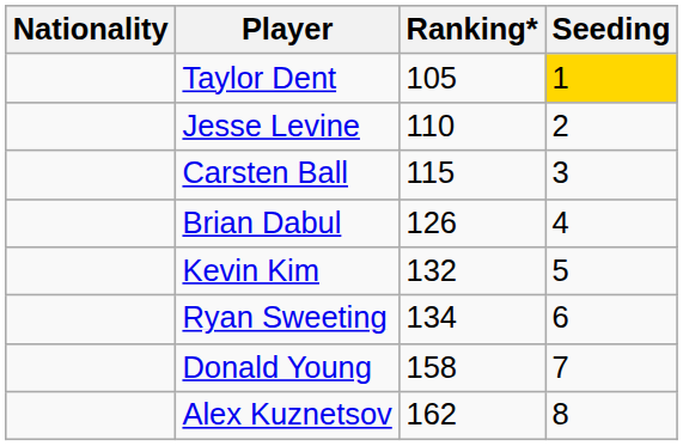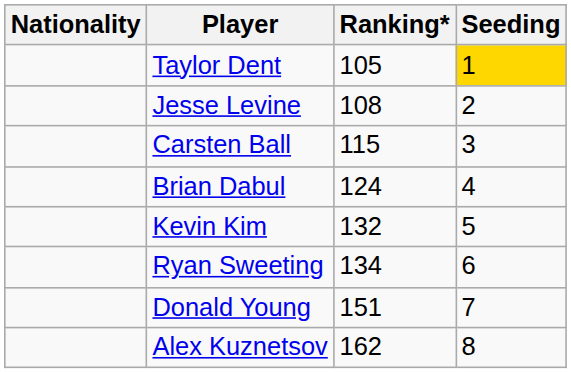Jesse Levine | Ranking*: 110 -> 108
Brian Dabul | Ranking*: 126 -> 124
Donald Young | Ranking*: 158 -> 151
